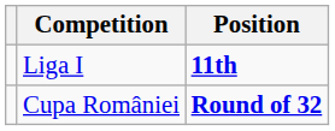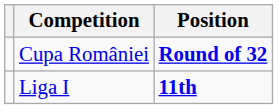rows swapped: Liga I <-> Cupa României
